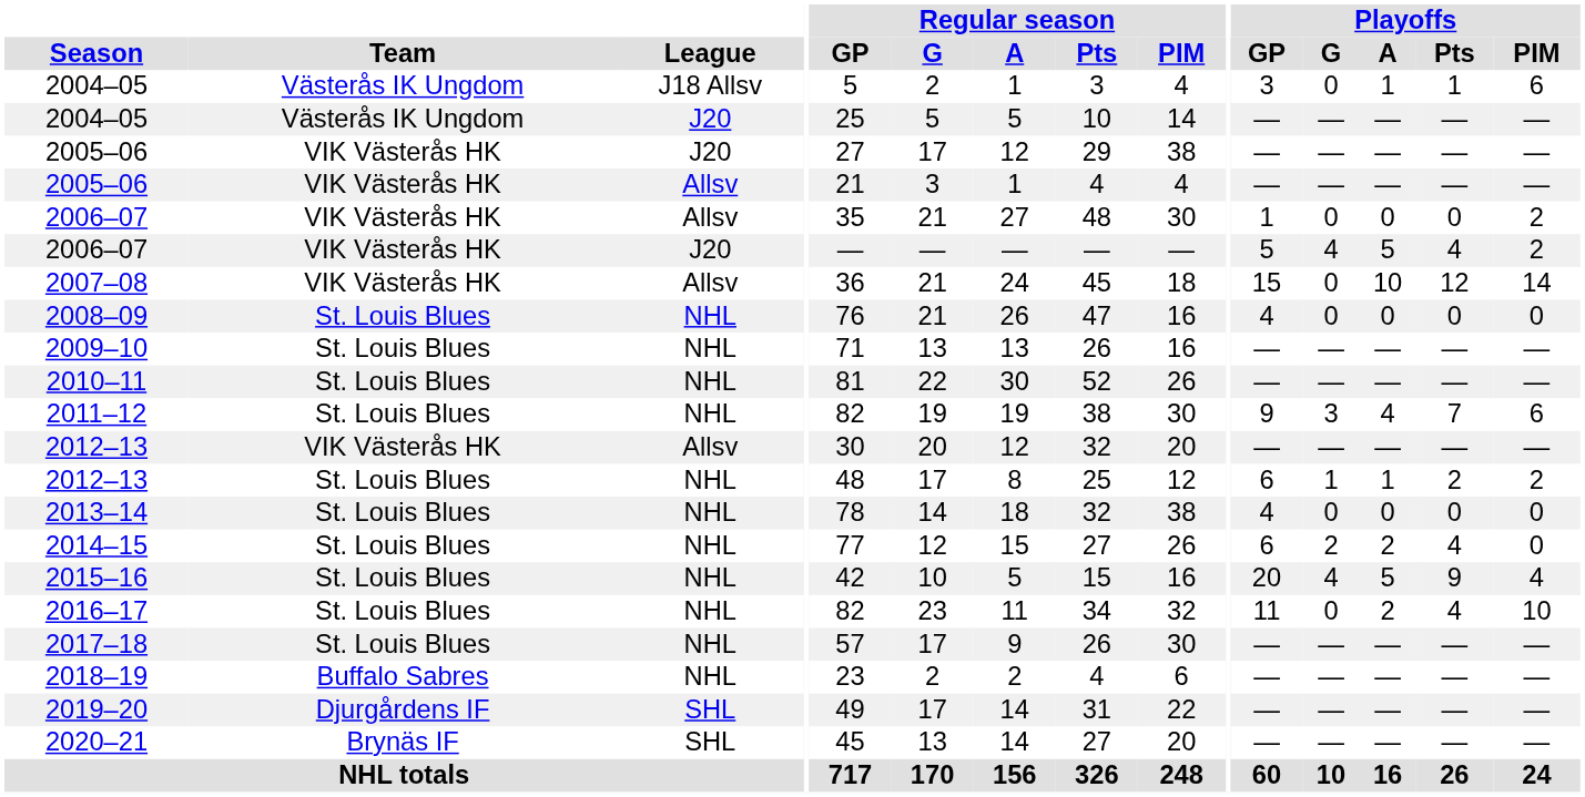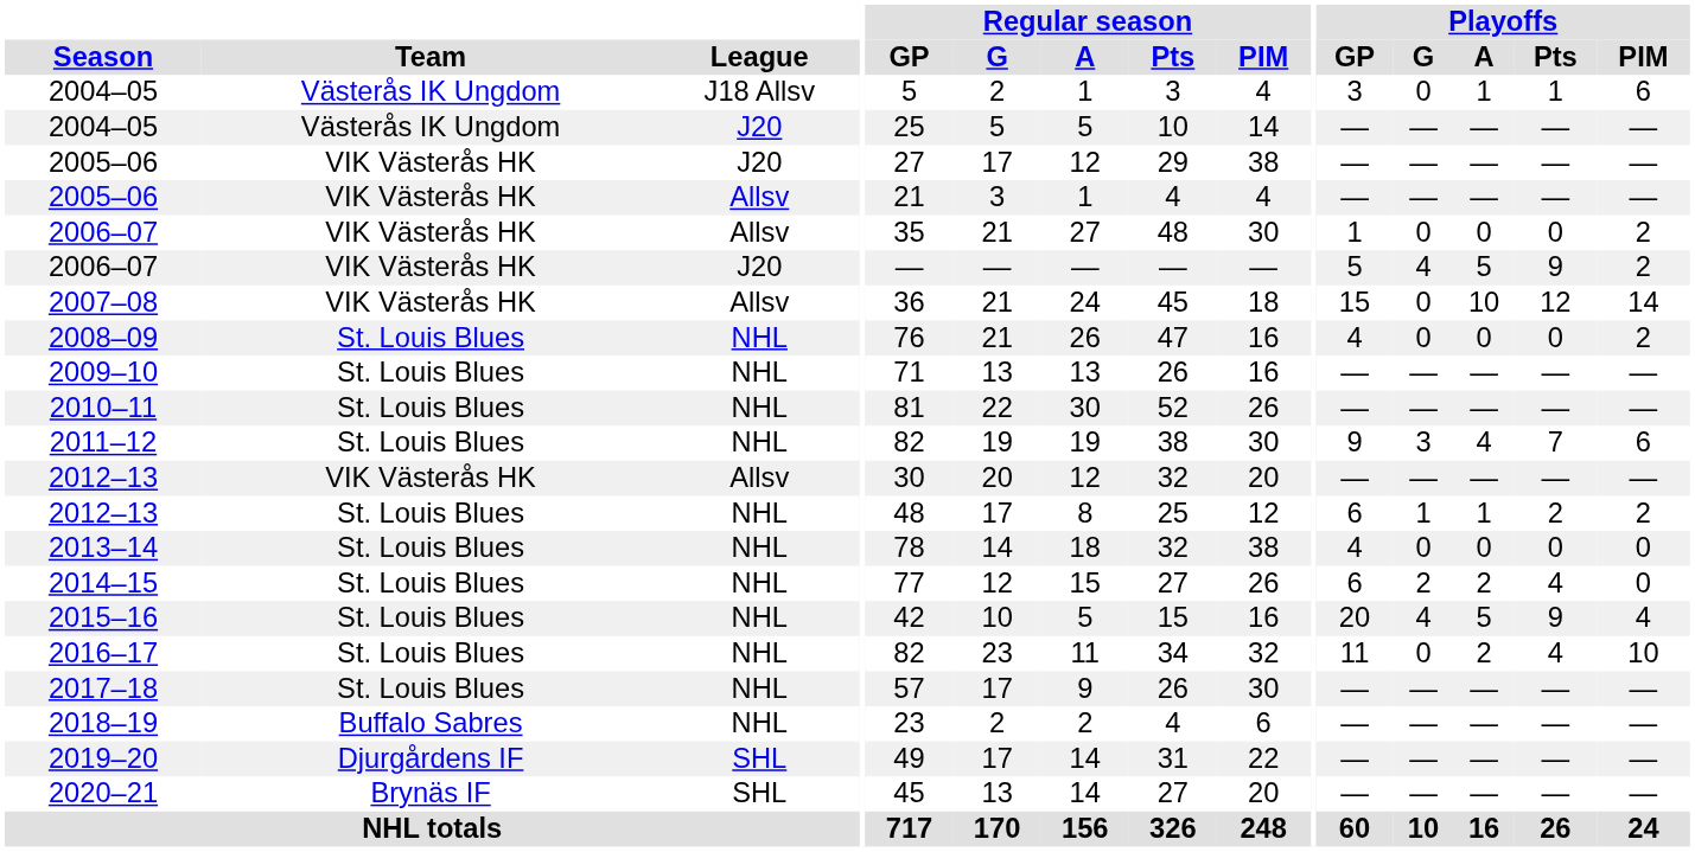2006–07 / J20 | Playoffs / Pts: 4 -> 9
2008–09 | Playoffs / PIM: 0 -> 2
